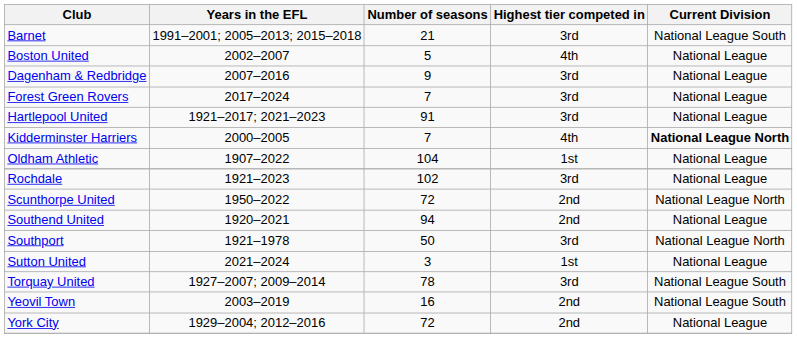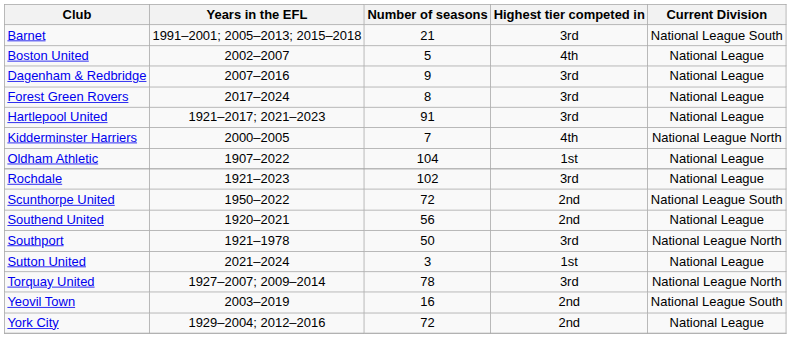Forest Green Rovers | Number of seasons: 7 -> 8
Kidderminster Harriers | Current Division: bold -> normal
Scunthorpe United | Current Division: National League North -> National League South
Southend United | Number of seasons: 94 -> 56
Torquay United | Current Division: National League South -> National League North
